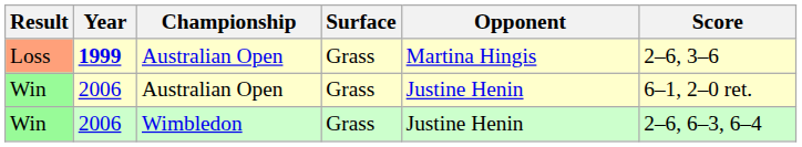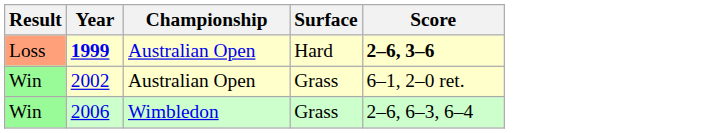- column: Opponent | Martina Hingis | Justine Henin | Justine Henin
Loss | Surface: Grass -> Hard
Loss | Score: normal -> bold
Win / Australian Open | Year: 2006 -> 2002
